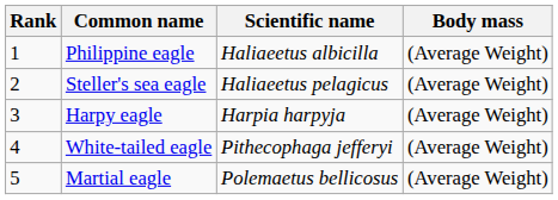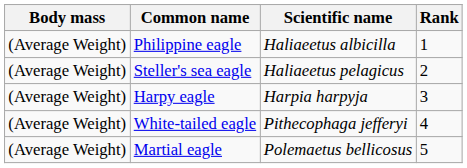columns swapped: Rank <-> Body mass
